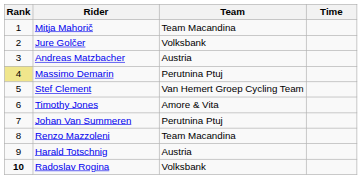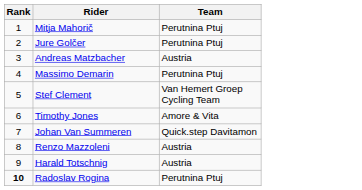- column: Time
Mitja Mahorič | Team: Team Macandina -> Perutnina Ptuj
Jure Golčer | Team: Volksbank -> Perutnina Ptuj
Massimo Demarin | Rank: khaki background -> no background
Johan Van Summeren | Team: Perutnina Ptuj -> Quick.step Davitamon
Renzo Mazzoleni | Team: Team Macandina -> Austria
Radoslav Rogina | Team: Volksbank -> Perutnina Ptuj
